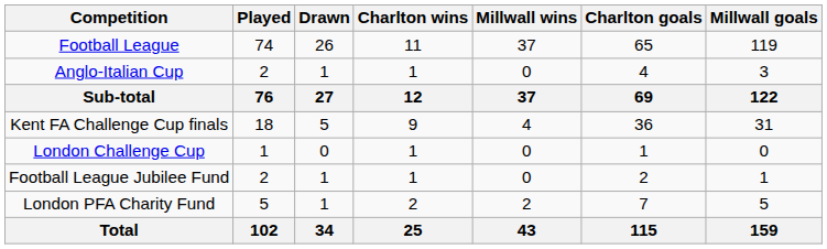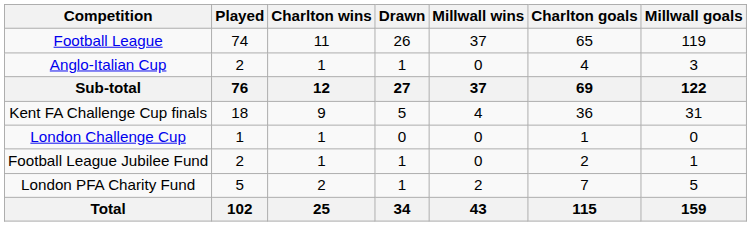columns swapped: Charlton wins <-> Drawn
